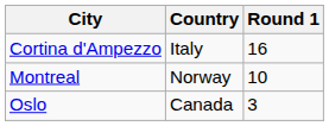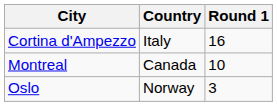Montreal | Country: Norway -> Canada
Oslo | Country: Canada -> Norway
